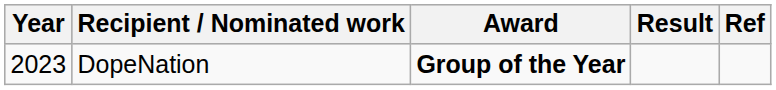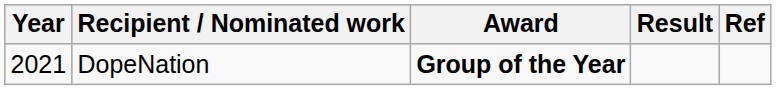DopeNation | Year: 2023 -> 2021
